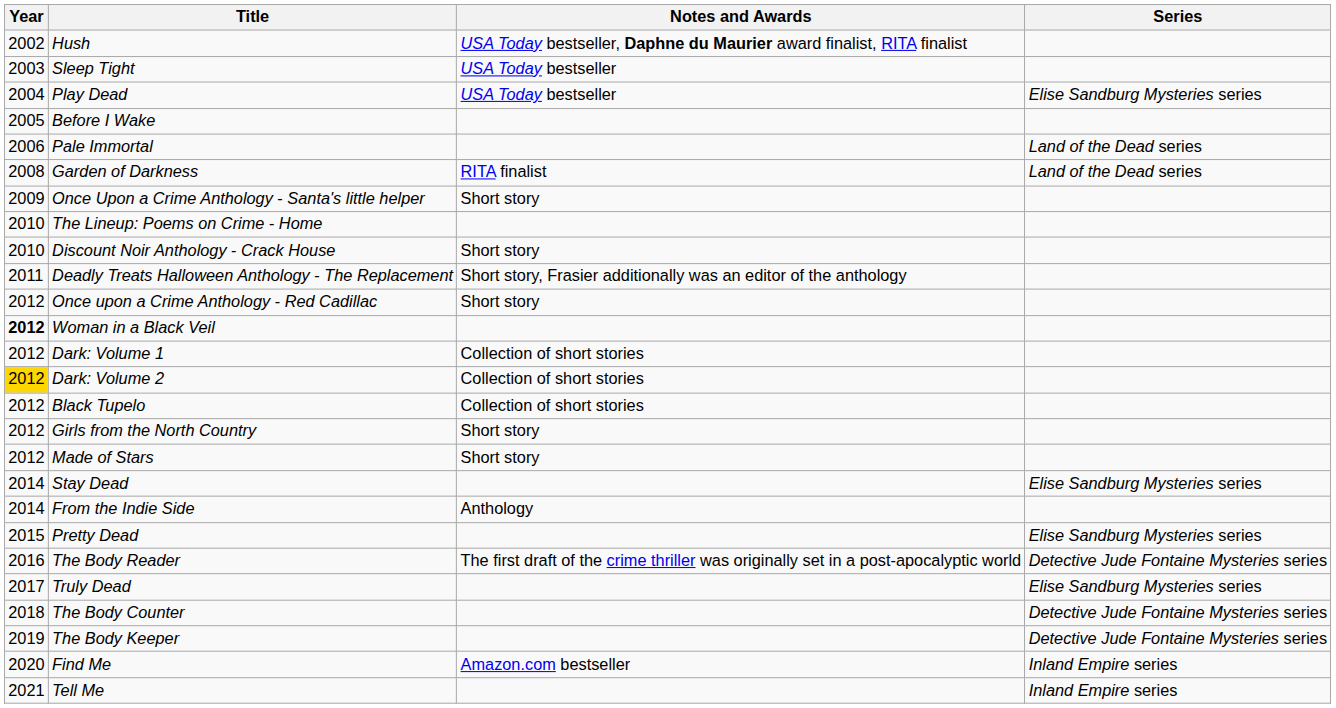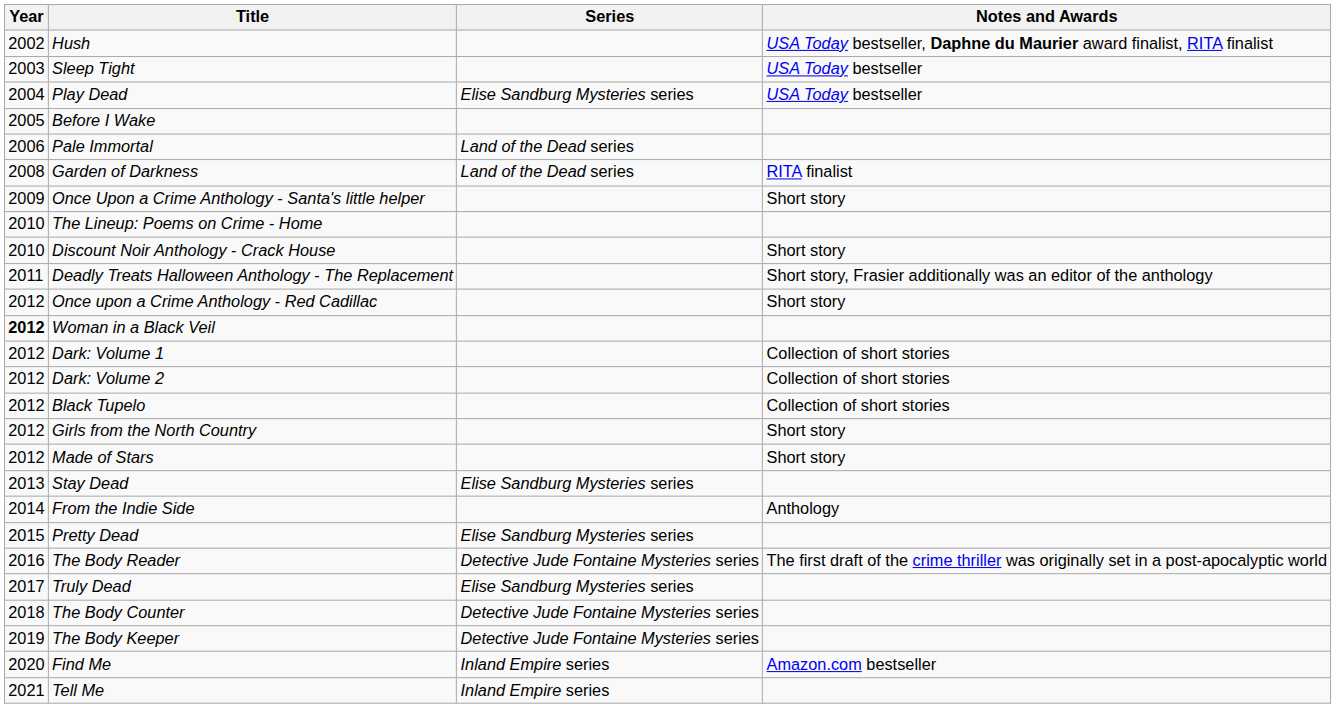columns swapped: Series <-> Notes and Awards
Dark: Volume 2 | Year: gold background -> no background
Stay Dead | Year: 2014 -> 2013
